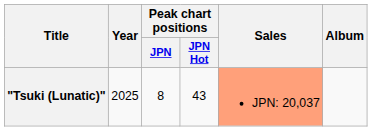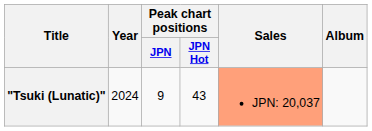"Tsuki (Lunatic)" | Year: 2025 -> 2024
"Tsuki (Lunatic)" | Peak chart positions / JPN: 8 -> 9
